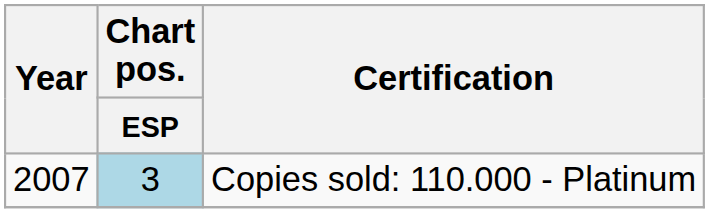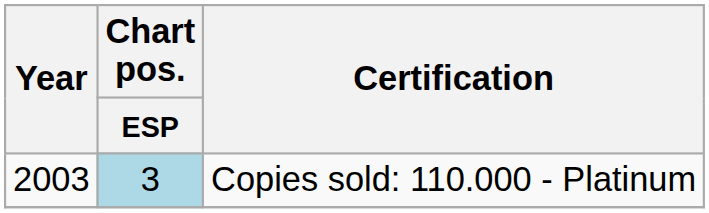Copies sold: 110.000 - Platinum | Year: 2007 -> 2003
